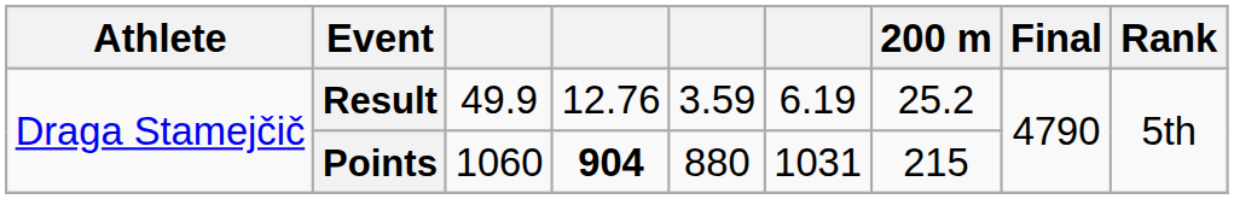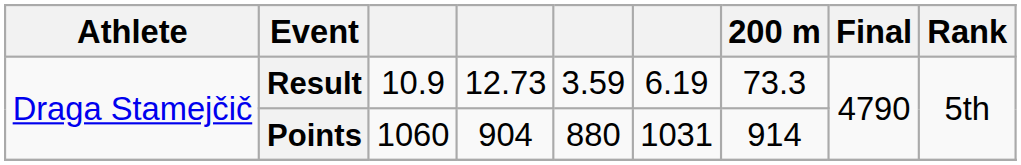Result | column 3: 49.9 -> 10.9
Result | column 4: 12.76 -> 12.73
Result | 200 m: 25.2 -> 73.3
Points | column 4: bold -> normal
Points | 200 m: 215 -> 914
